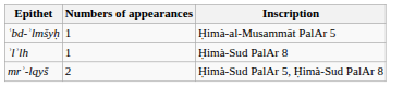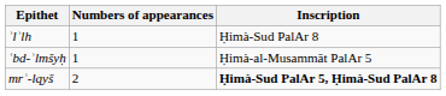rows swapped: ʾlʾlh <-> ʿbd-ʾlmšyḥ
mrʾ-lqyš | Inscription: normal -> bold
